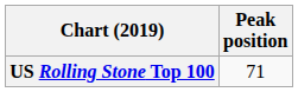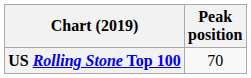US Rolling Stone Top 100 | Peak position: 71 -> 70
